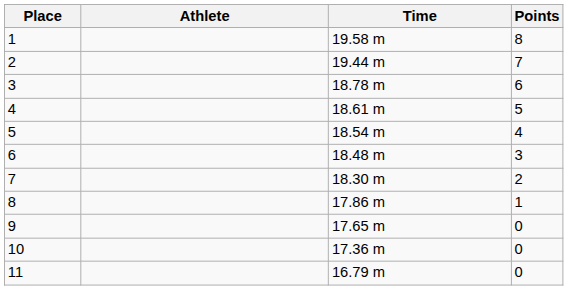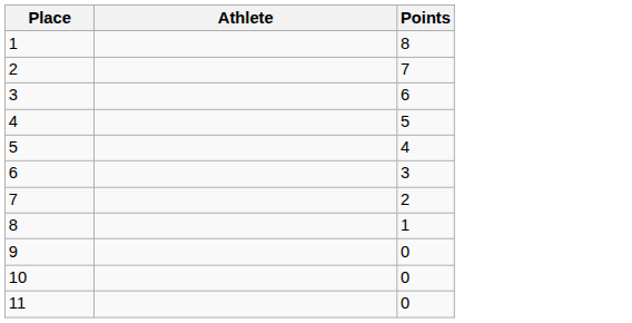- column: Time | 19.58 m | 19.44 m | 18.78 m | 18.61 m | 18.54 m | 18.48 m | 18.30 m | 17.86 m | 17.65 m | 17.36 m | 16.79 m
